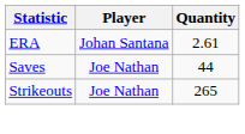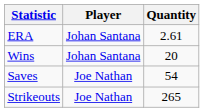+ row: Wins | Johan Santana | 20
Saves | Quantity: 44 -> 54
